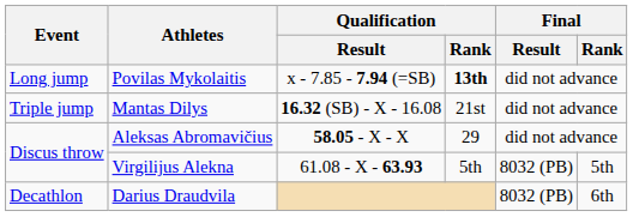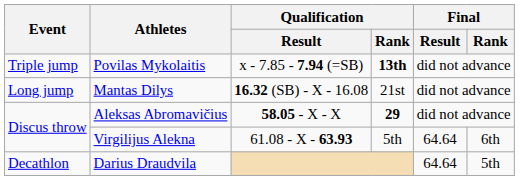Povilas Mykolaitis | Event: Long jump -> Triple jump
Mantas Dilys | Event: Triple jump -> Long jump
Aleksas Abromavičius | Qualification / Rank: normal -> bold
Virgilijus Alekna | Final / Result: 8032 (PB) -> 64.64
Virgilijus Alekna | Final / Rank: 5th -> 6th
Darius Draudvila | Final / Result: 8032 (PB) -> 64.64
Darius Draudvila | Final / Rank: 6th -> 5th
